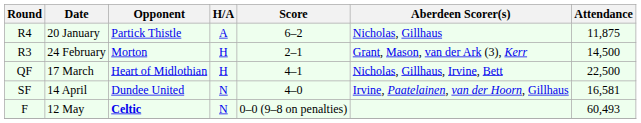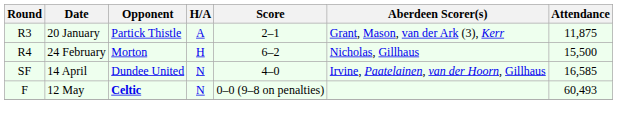20 January | Round: R4 -> R3
20 January | Score: 6–2 -> 2–1
20 January | Aberdeen Scorer(s): Nicholas, Gillhaus -> Grant, Mason, van der Ark (3), Kerr
24 February | Round: R3 -> R4
24 February | Score: 2–1 -> 6–2
24 February | Aberdeen Scorer(s): Grant, Mason, van der Ark (3), Kerr -> Nicholas, Gillhaus
24 February | Attendance: 14,500 -> 15,500
- row: QF | 17 March | Heart of Midlothian | H | 4–1 | Nicholas, Gillhaus, Irvine, Bett | 22,500
14 April | Attendance: 16,581 -> 16,585
